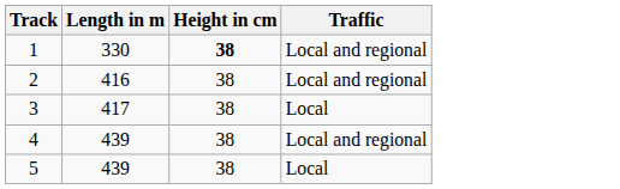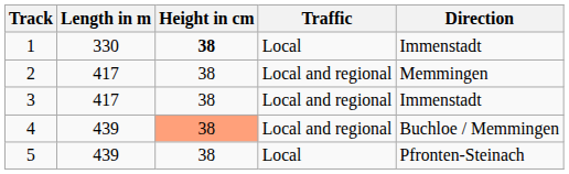+ column: Direction | Immenstadt | Memmingen | Immenstadt | Buchloe / Memmingen | Pfronten-Steinach
1 | Traffic: Local and regional -> Local
2 | Length in m: 416 -> 417
3 | Traffic: Local -> Local and regional
4 | Height in cm: no background -> lightsalmon background
